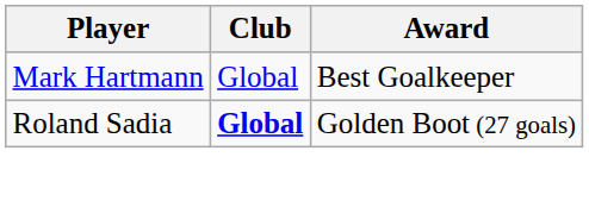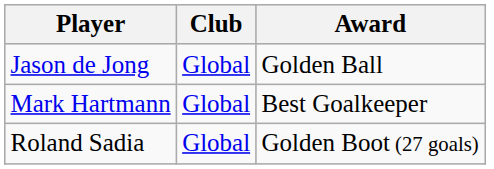+ row: Jason de Jong | Global | Golden Ball
Roland Sadia | Club: bold -> normal
